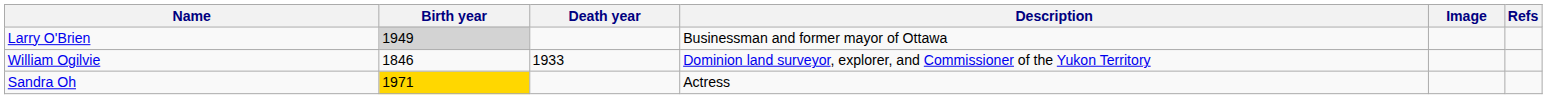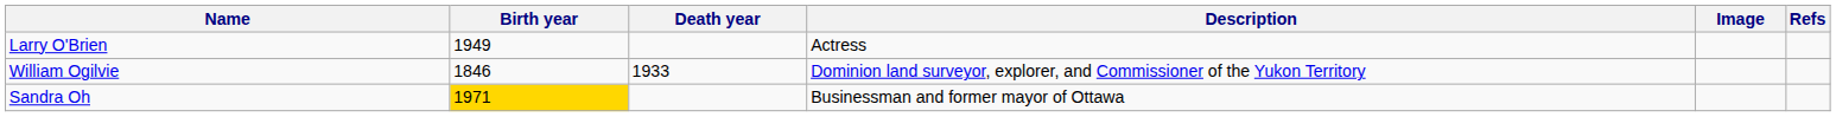Larry O'Brien | Birth year: lightgrey background -> no background
Larry O'Brien | Description: Businessman and former mayor of Ottawa -> Actress
Sandra Oh | Description: Actress -> Businessman and former mayor of Ottawa
